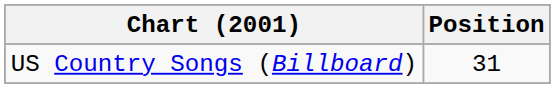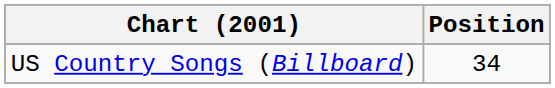US Country Songs (Billboard) | Position: 31 -> 34
